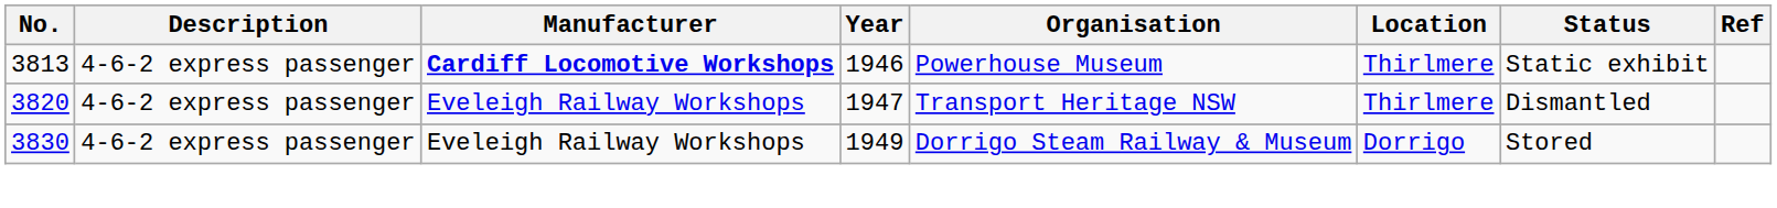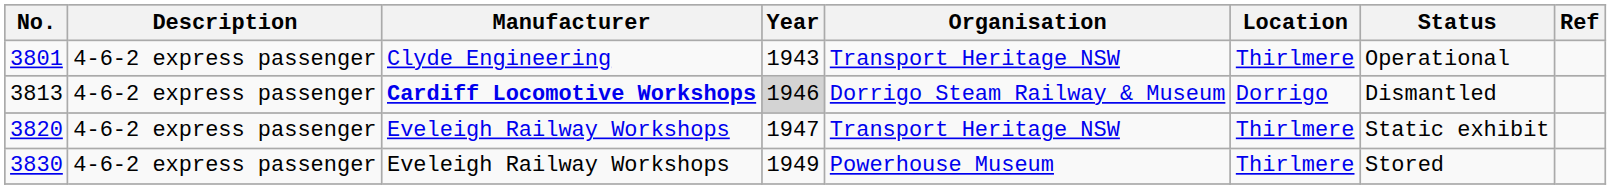+ row: 3801 | 4-6-2 express passenger | Clyde Engineering | 1943 | Transport Heritage NSW | Thirlmere | Operational
3813 | Year: no background -> lightgrey background
3813 | Organisation: Powerhouse Museum -> Dorrigo Steam Railway & Museum
3813 | Location: Thirlmere -> Dorrigo
3813 | Status: Static exhibit -> Dismantled
3820 | Status: Dismantled -> Static exhibit
3830 | Organisation: Dorrigo Steam Railway & Museum -> Powerhouse Museum
3830 | Location: Dorrigo -> Thirlmere
